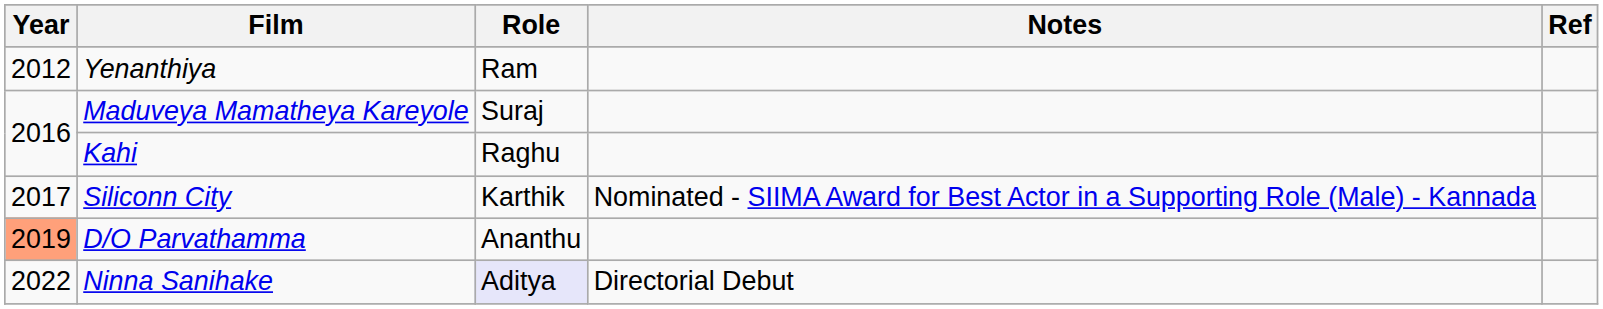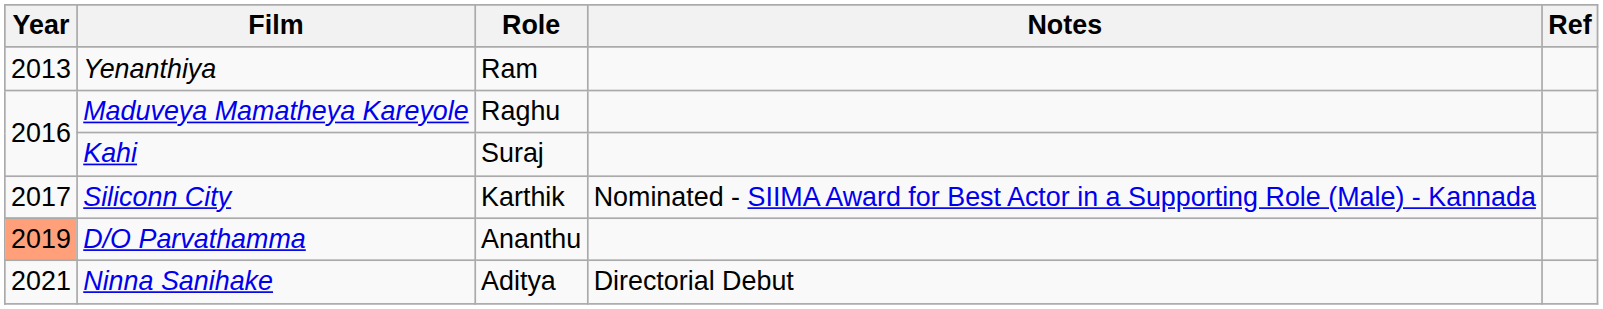Yenanthiya | Year: 2012 -> 2013
Maduveya Mamatheya Kareyole | Role: Suraj -> Raghu
Kahi | Role: Raghu -> Suraj
Ninna Sanihake | Year: 2022 -> 2021
Ninna Sanihake | Role: lavender background -> no background
